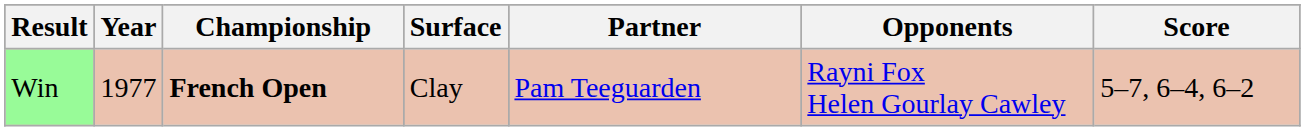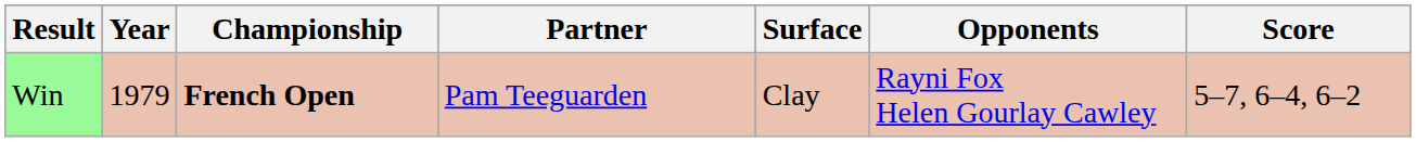columns swapped: Surface <-> Partner
Win | Year: 1977 -> 1979
